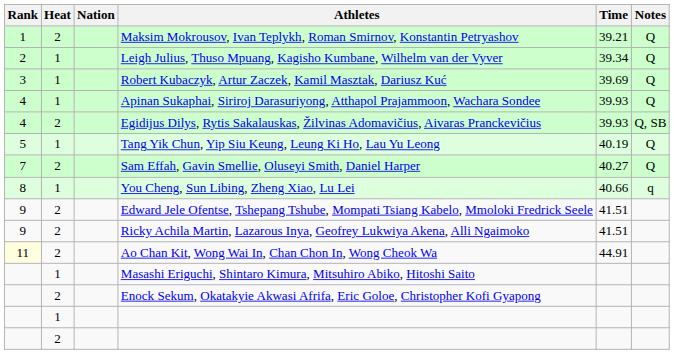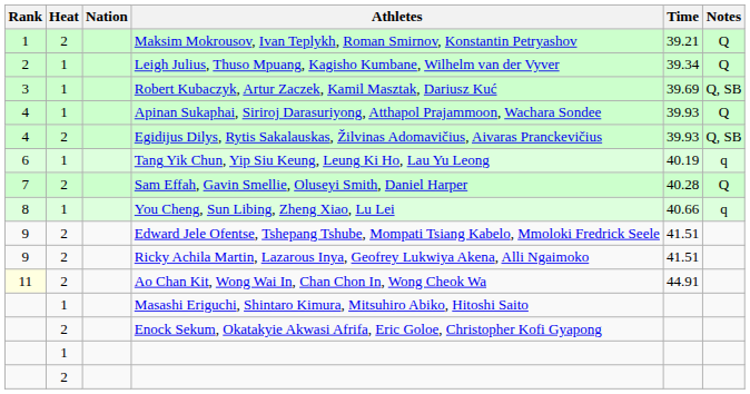Robert Kubaczyk, Artur Zaczek, Kamil Masztak, Dariusz Kuć | Notes: Q -> Q, SB
Tang Yik Chun, Yip Siu Keung, Leung Ki Ho, Lau Yu Leong | Rank: 5 -> 6
Tang Yik Chun, Yip Siu Keung, Leung Ki Ho, Lau Yu Leong | Notes: Q -> q
Sam Effah, Gavin Smellie, Oluseyi Smith, Daniel Harper | Time: 40.27 -> 40.28
